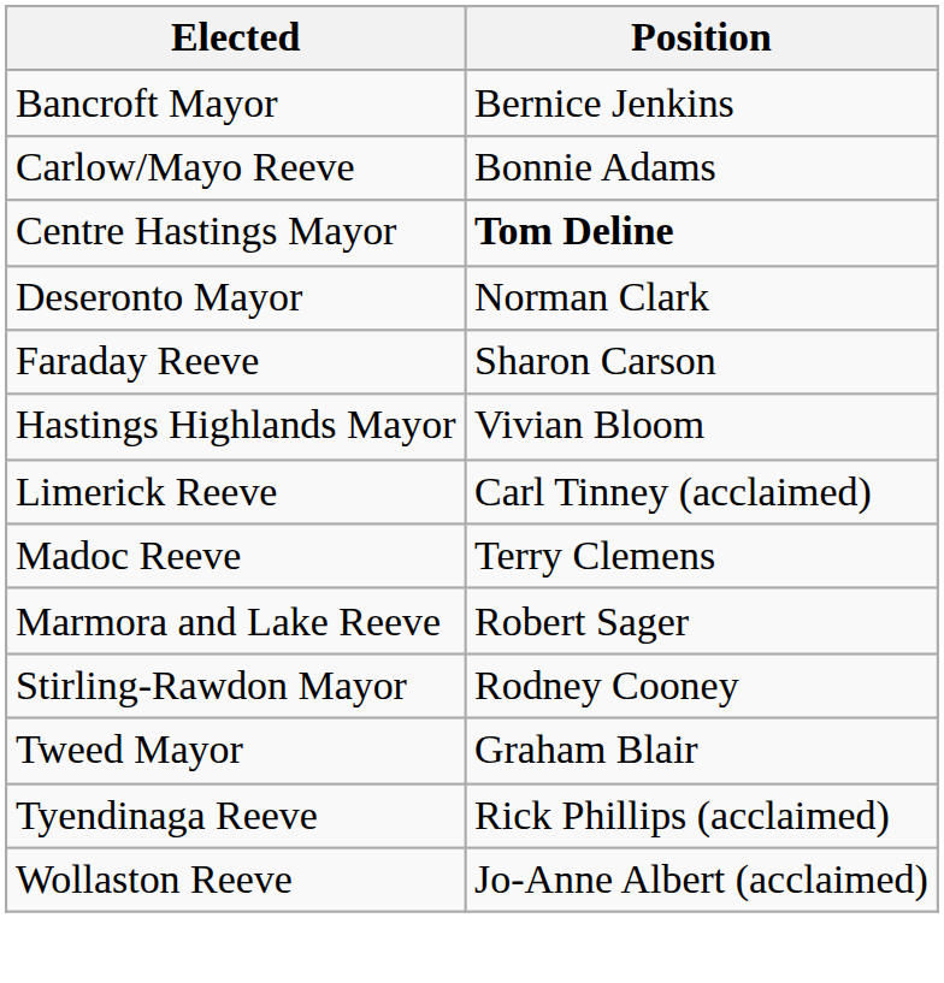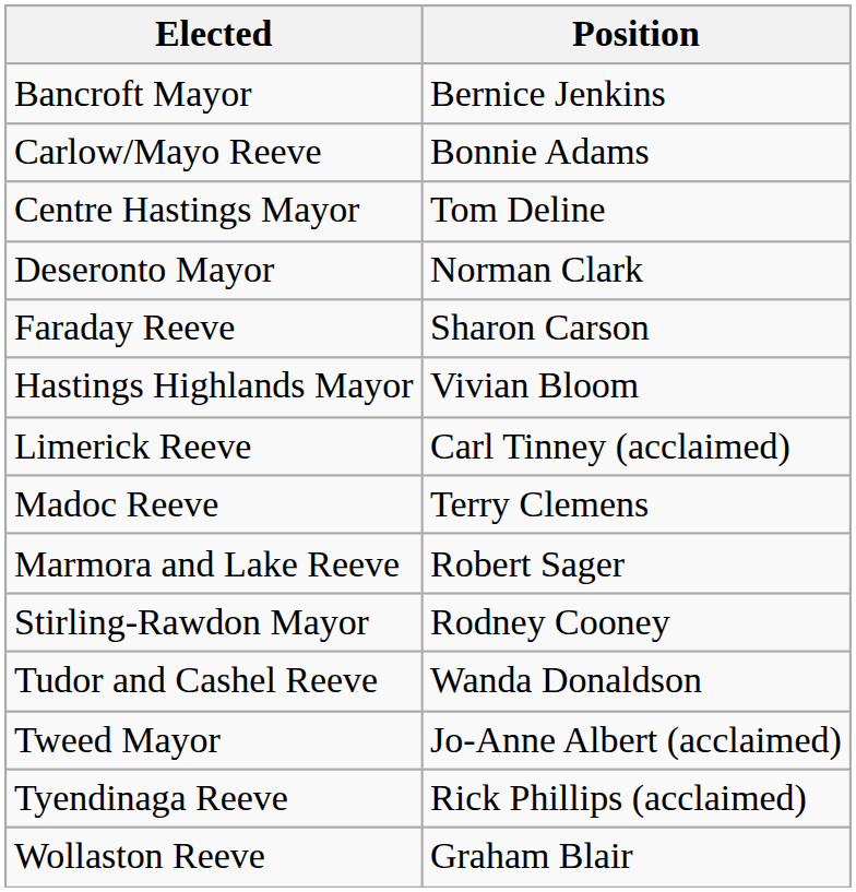Centre Hastings Mayor | Position: bold -> normal
+ row: Tudor and Cashel Reeve | Wanda Donaldson
Tweed Mayor | Position: Graham Blair -> Jo-Anne Albert (acclaimed)
Wollaston Reeve | Position: Jo-Anne Albert (acclaimed) -> Graham Blair
